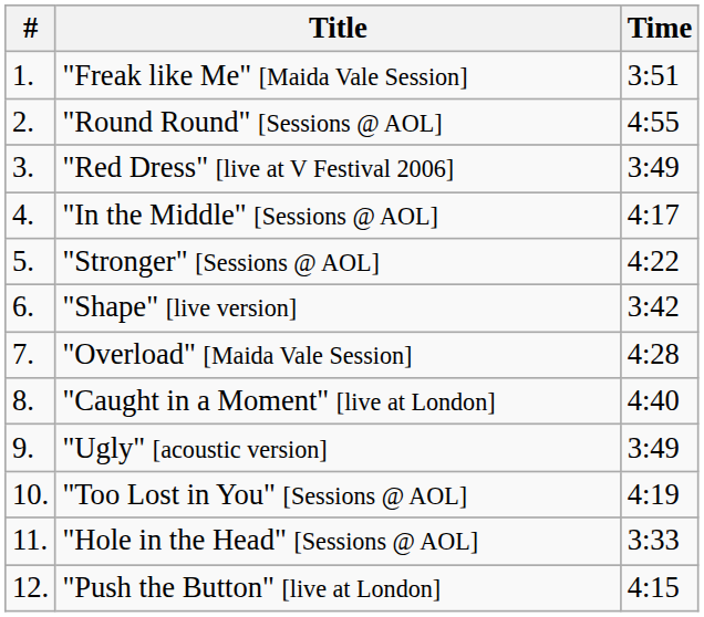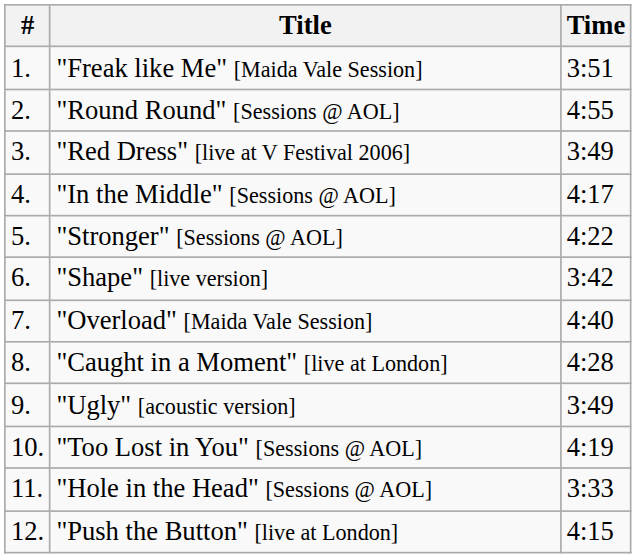"Overload" [Maida Vale Session] | Time: 4:28 -> 4:40
"Caught in a Moment" [live at London] | Time: 4:40 -> 4:28
